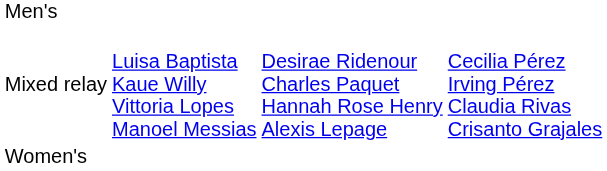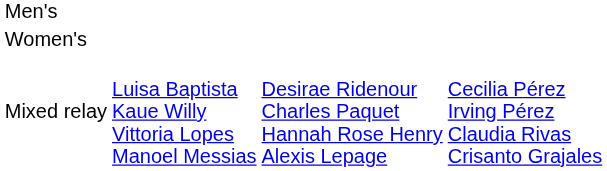rows swapped: Women's <-> Mixed relay
